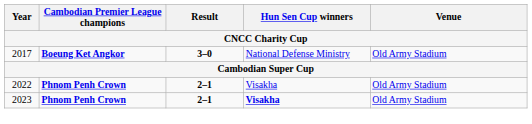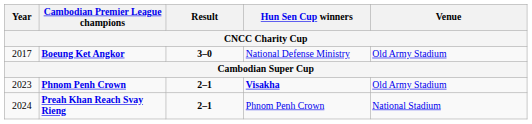- row: 2022 | Phnom Penh Crown | 2–1 | Visakha | Old Army Stadium
+ row: 2024 | Preah Khan Reach Svay Rieng | 2–1 | Phnom Penh Crown | National Stadium
